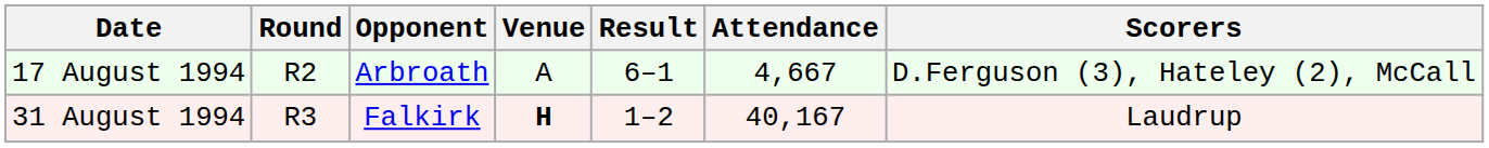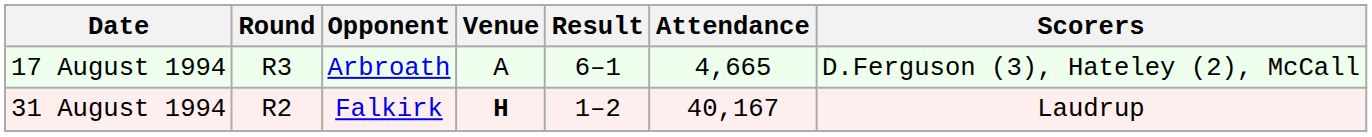17 August 1994 | Round: R2 -> R3
17 August 1994 | Attendance: 4,667 -> 4,665
31 August 1994 | Round: R3 -> R2
